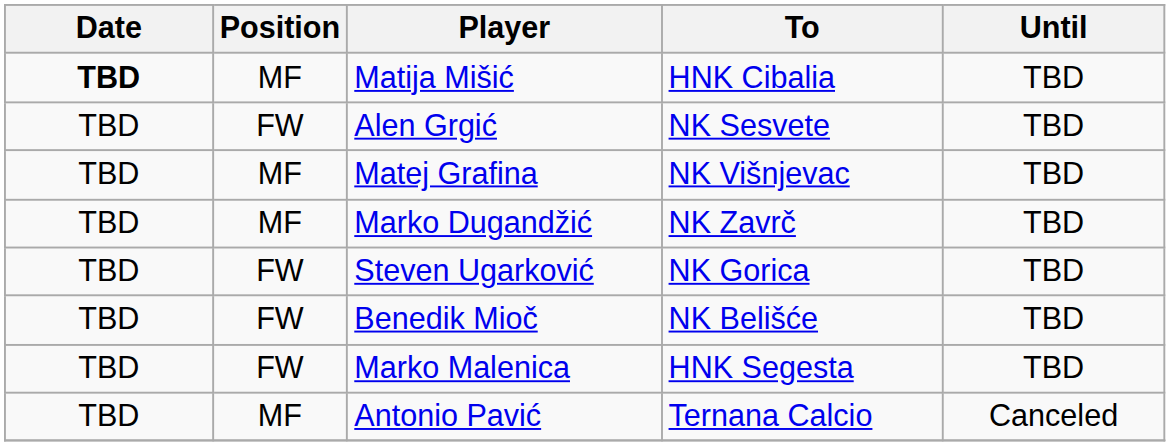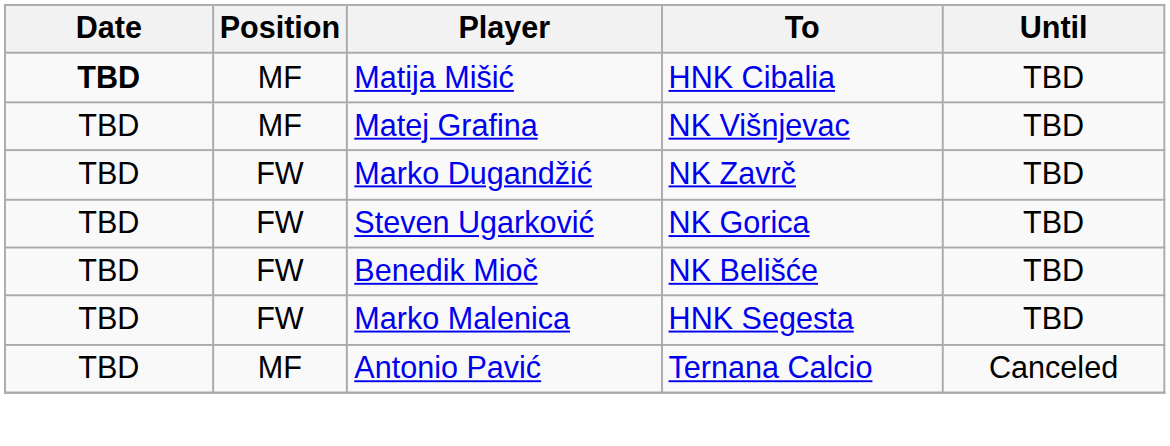- row: TBD | FW | Alen Grgić | NK Sesvete | TBD
Marko Dugandžić | Position: MF -> FW
